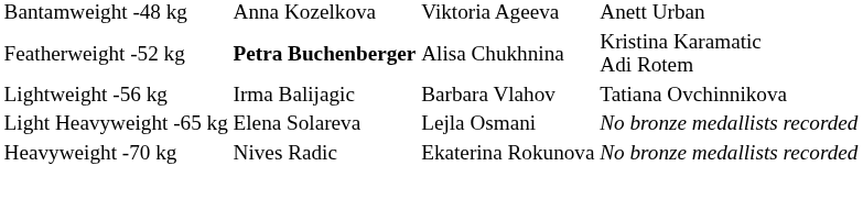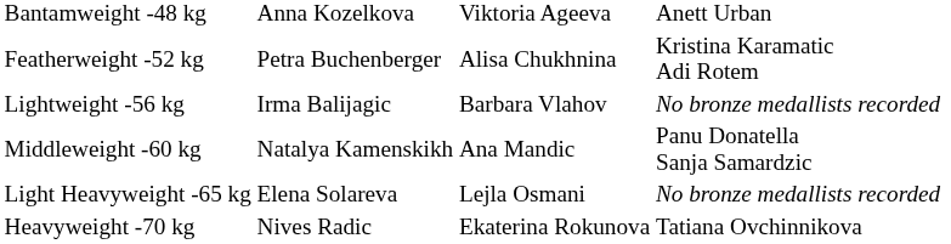Featherweight -52 kg | column 2: bold -> normal
Lightweight -56 kg | column 4: Tatiana Ovchinnikova -> No bronze medallists recorded
+ row: Middleweight -60 kg | Natalya Kamenskikh | Ana Mandic | Panu Donatella Sanja Samardzic
Heavyweight -70 kg | column 4: No bronze medallists recorded -> Tatiana Ovchinnikova
